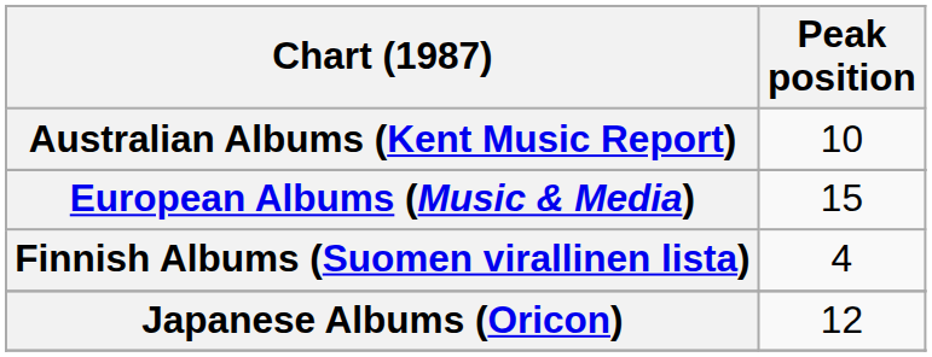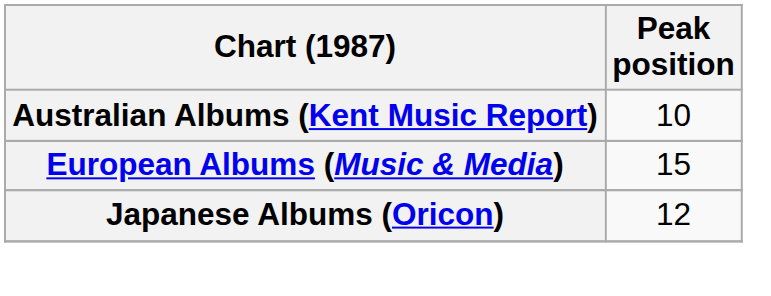- row: Finnish Albums (Suomen virallinen lista) | 4
